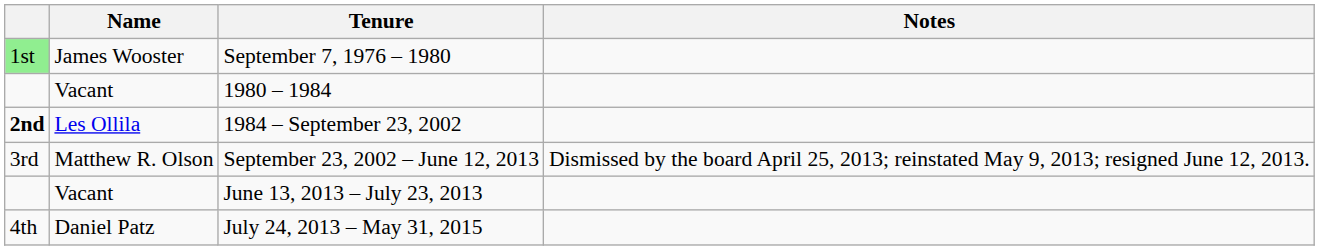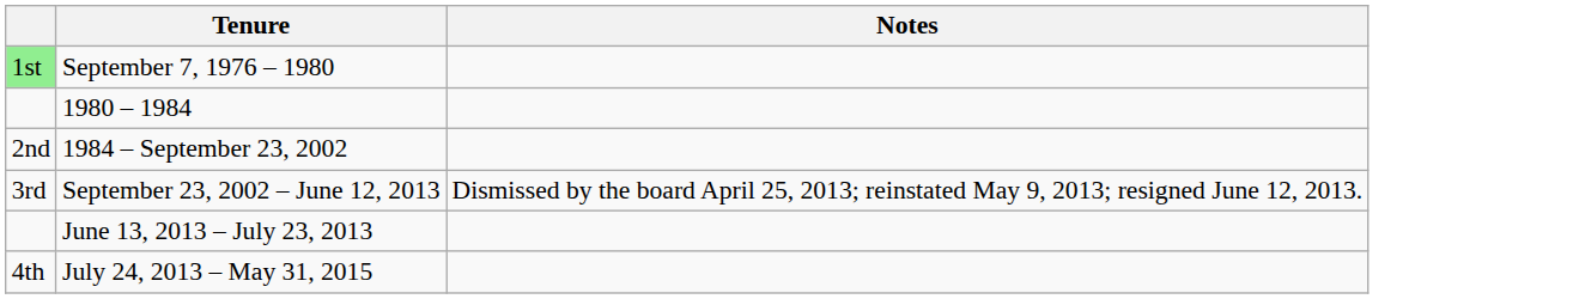- column: Name | James Wooster | Vacant | Les Ollila | Matthew R. Olson | Vacant | Daniel Patz
1984 – September 23, 2002 | column 1: bold -> normal
